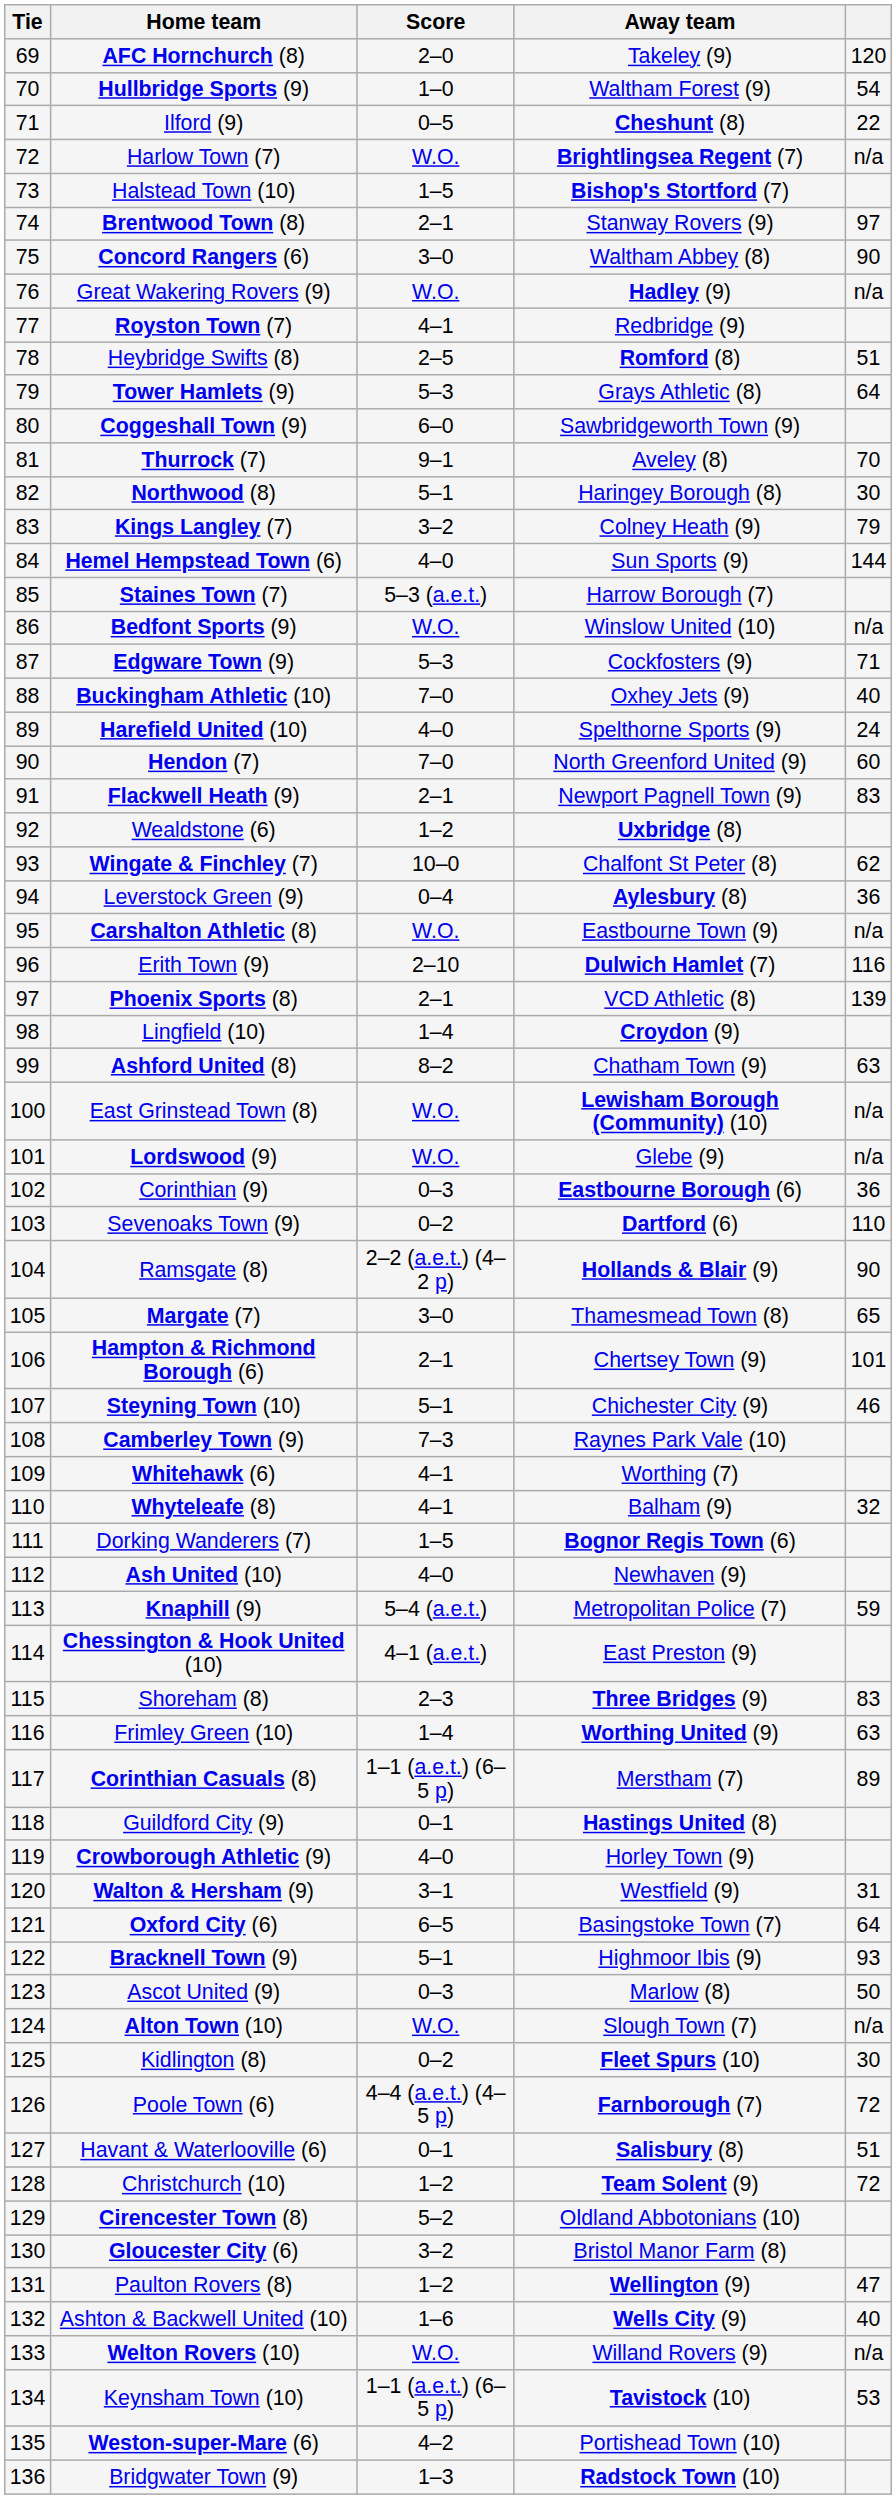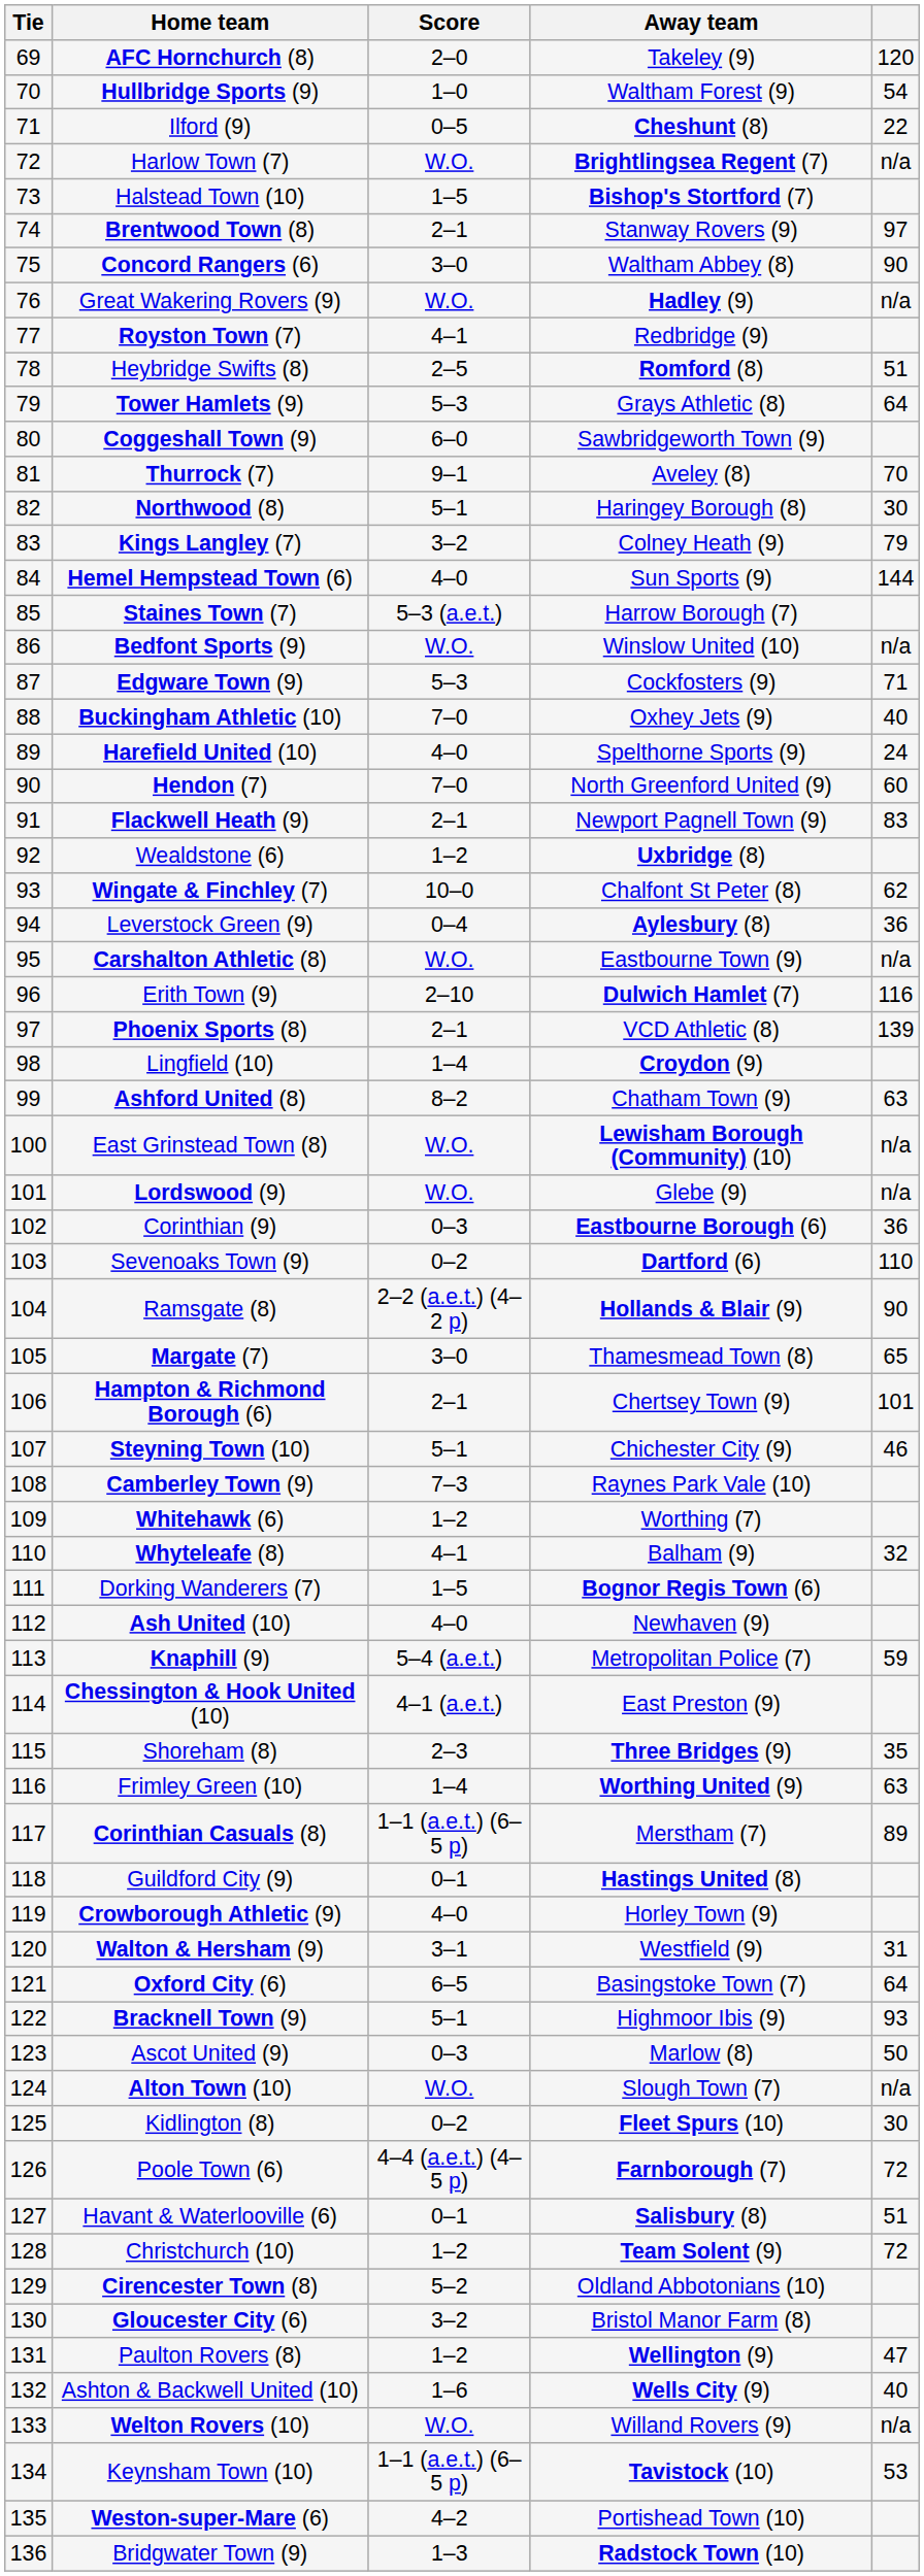Whitehawk (6) | Score: 4–1 -> 1–2
Shoreham (8) | column 5: 83 -> 35
